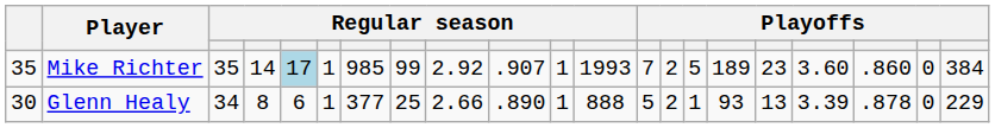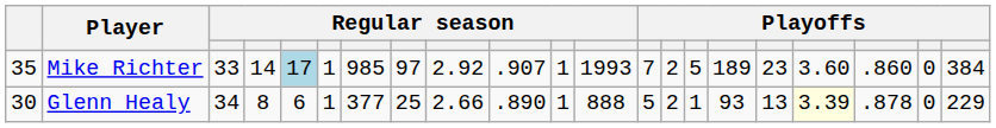Mike Richter | column 3: 35 -> 33
Mike Richter | column 8: 99 -> 97
Glenn Healy | column 18: no background -> lightyellow background
